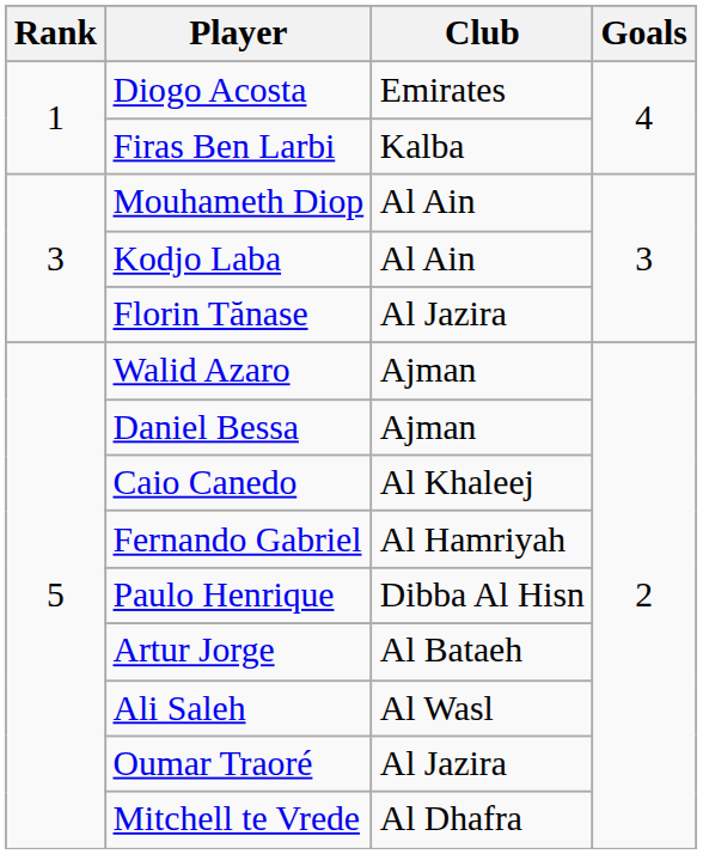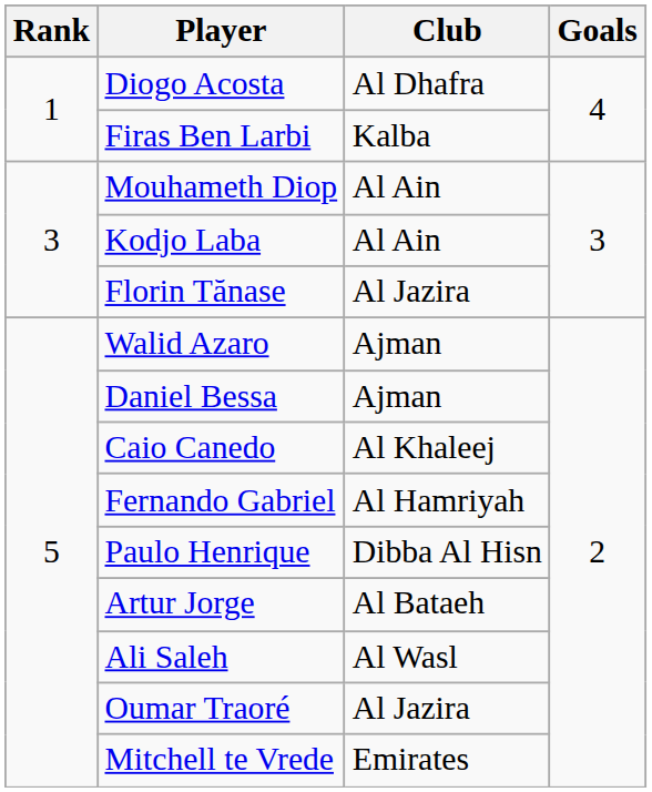Diogo Acosta | Club: Emirates -> Al Dhafra
Mitchell te Vrede | Club: Al Dhafra -> Emirates
